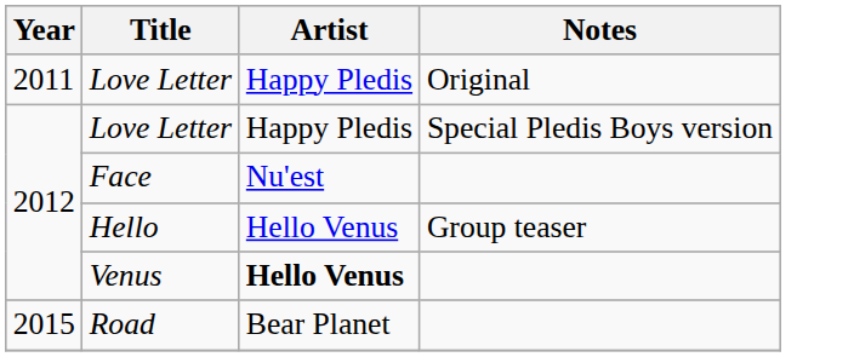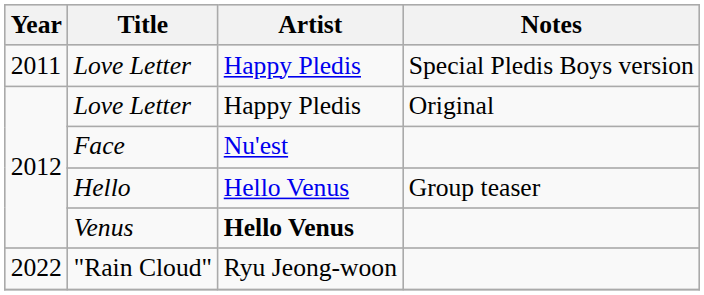2011 / Love Letter | Notes: Original -> Special Pledis Boys version
2012 / Love Letter | Notes: Special Pledis Boys version -> Original
- row: 2015 | Road | Bear Planet
+ row: 2022 | "Rain Cloud" | Ryu Jeong-woon
